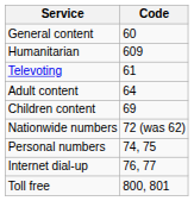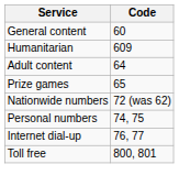- row: Televoting | 61
+ row: Prize games | 65
- row: Children content | 69
